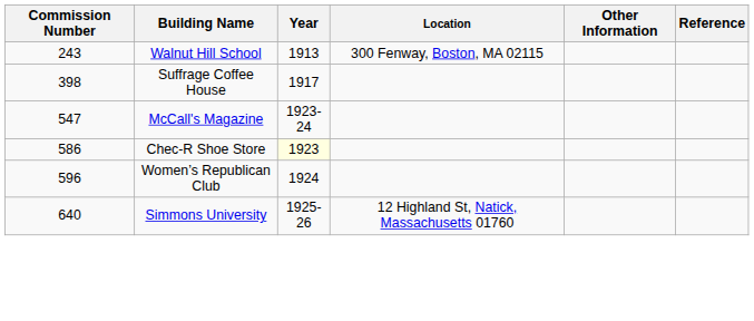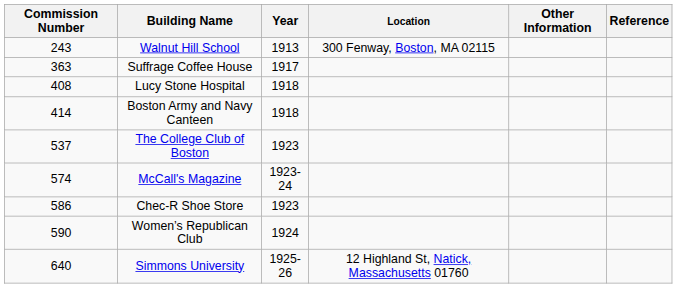Suffrage Coffee House | Commission Number: 398 -> 363
+ row: 408 | Lucy Stone Hospital | 1918
+ row: 414 | Boston Army and Navy Canteen | 1918
+ row: 537 | The College Club of Boston | 1923
McCall's Magazine | Commission Number: 547 -> 574
Chec-R Shoe Store | Year: lightyellow background -> no background
Women’s Republican Club | Commission Number: 596 -> 590
